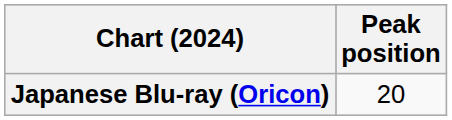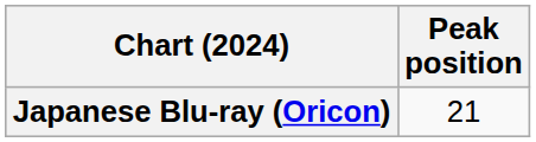Japanese Blu-ray (Oricon) | Peak position: 20 -> 21
